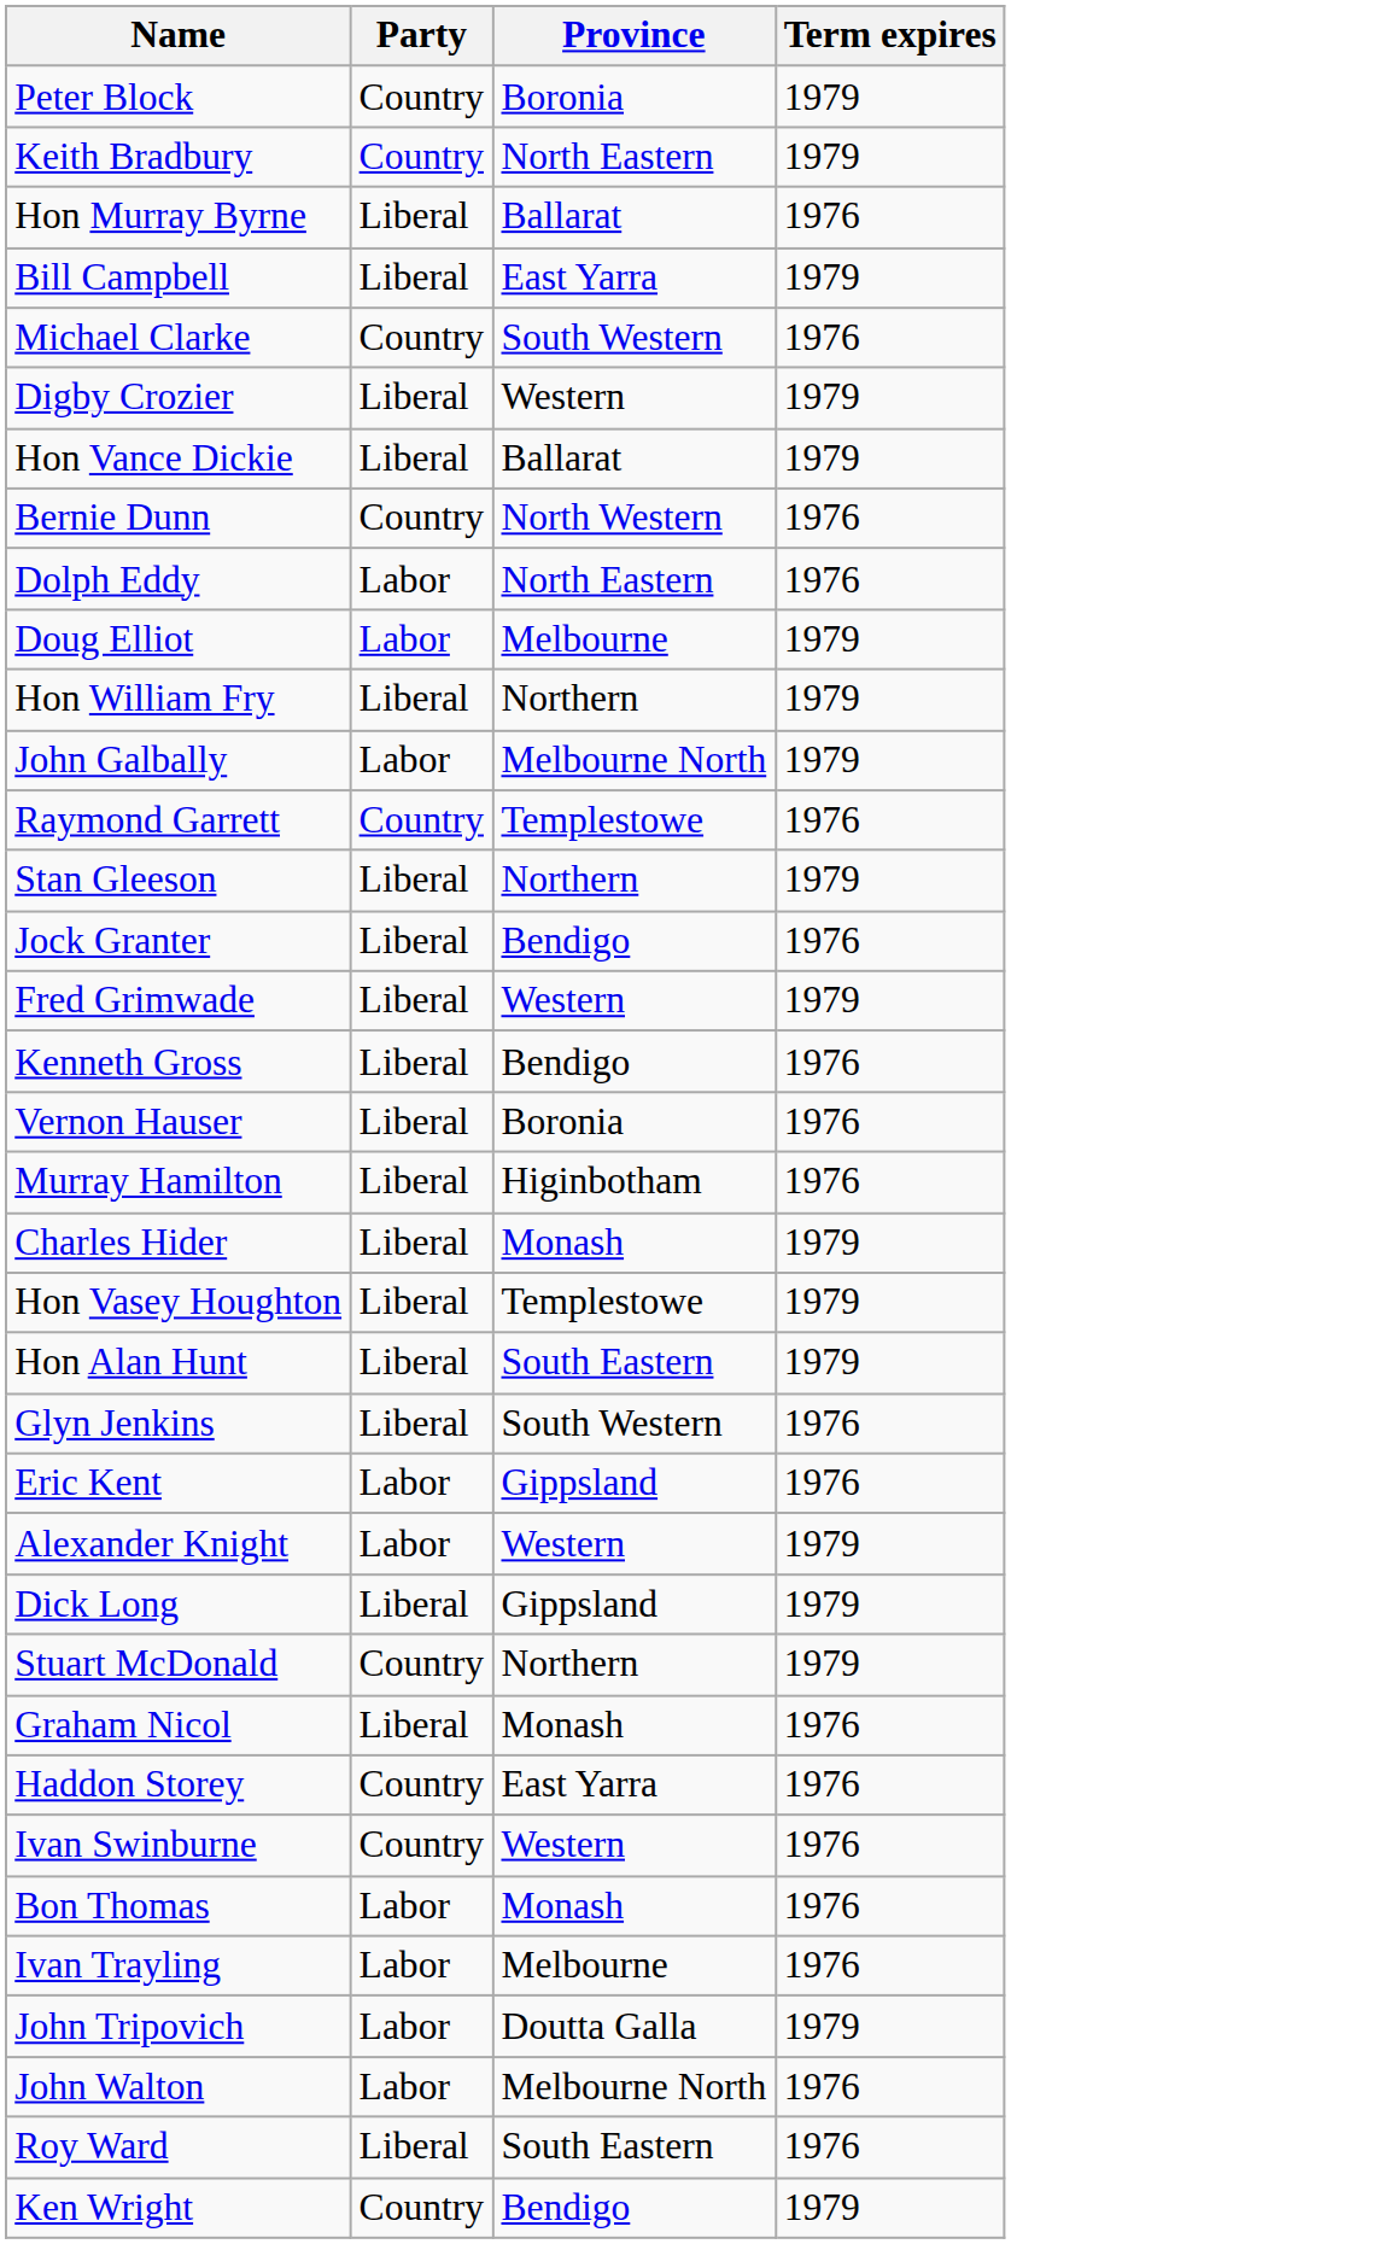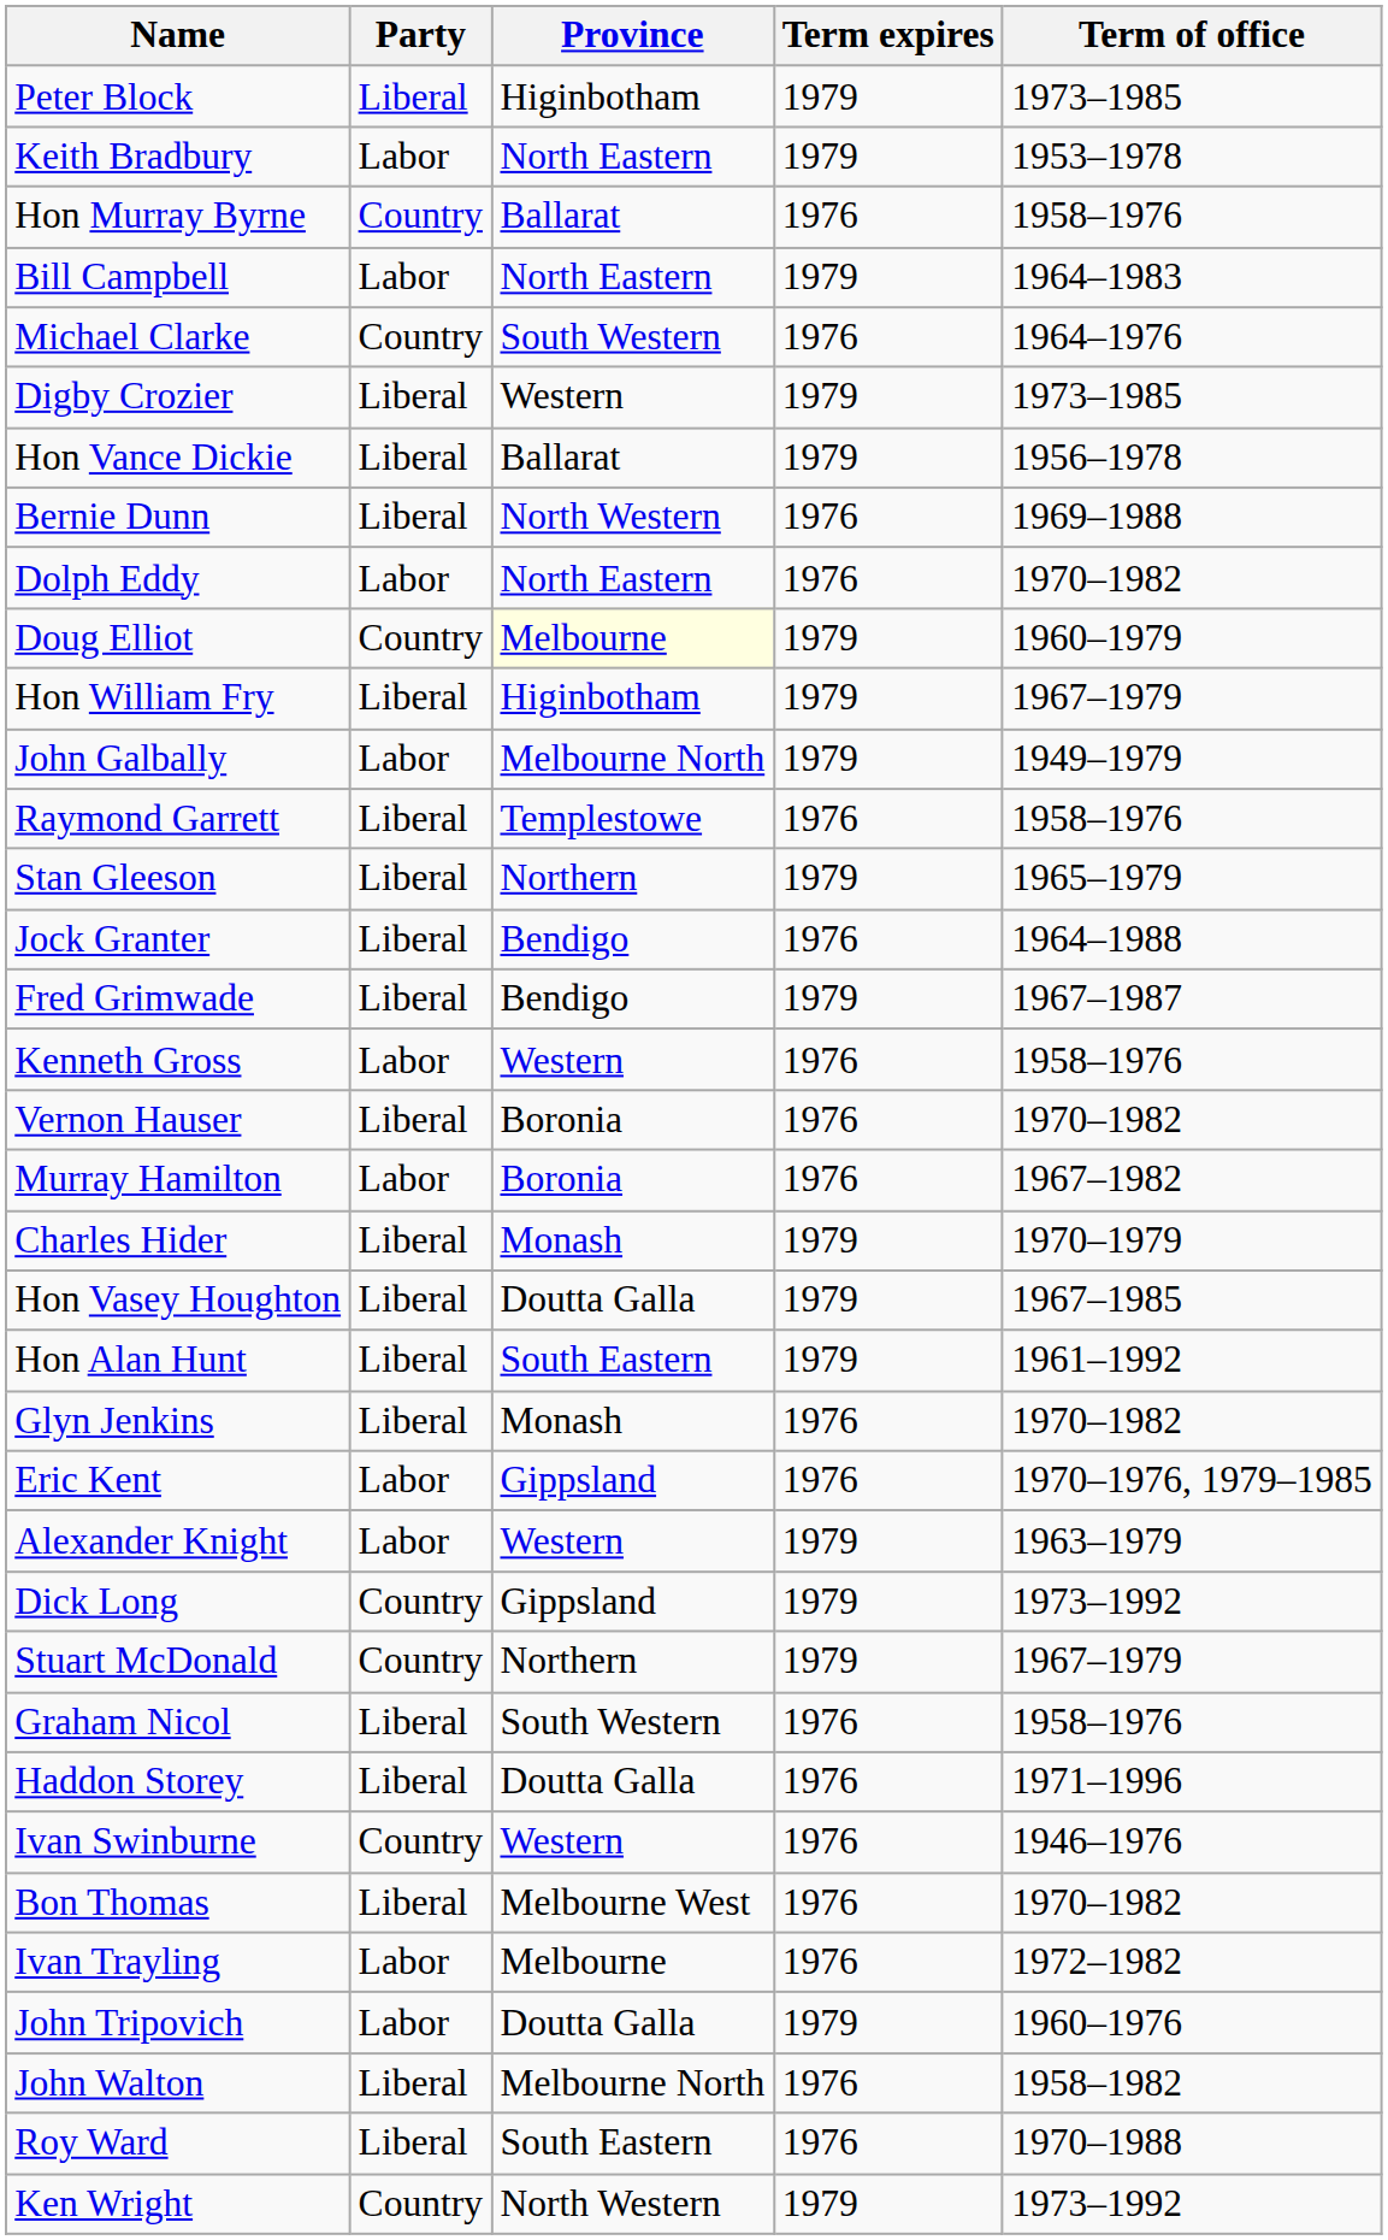+ column: Term of office | 1973–1985 | 1953–1978 | 1958–1976 | 1964–1983 | 1964–1976 | 1973–1985 | 1956–1978 | 1969–1988 | 1970–1982 | 1960–1979 | 1967–1979 | 1949–1979 | 1958–1976 | 1965–1979 | 1964–1988 | 1967–1987 | 1958–1976 | 1970–1982 | 1967–1982 | 1970–1979 | 1967–1985 | 1961–1992 | 1970–1982 | 1970–1976, 1979–1985 | 1963–1979 | 1973–1992 | 1967–1979 | 1958–1976 | 1971–1996 | 1946–1976 | 1970–1982 | 1972–1982 | 1960–1976 | 1958–1982 | 1970–1988 | 1973–1992
Peter Block | Party: Country -> Liberal
Peter Block | Province: Boronia -> Higinbotham
Keith Bradbury | Party: Country -> Labor
Hon Murray Byrne | Party: Liberal -> Country
Bill Campbell | Party: Liberal -> Labor
Bill Campbell | Province: East Yarra -> North Eastern
Bernie Dunn | Party: Country -> Liberal
Doug Elliot | Party: Labor -> Country
Doug Elliot | Province: no background -> lightyellow background
Hon William Fry | Province: Northern -> Higinbotham
Raymond Garrett | Party: Country -> Liberal
Fred Grimwade | Province: Western -> Bendigo
Kenneth Gross | Party: Liberal -> Labor
Kenneth Gross | Province: Bendigo -> Western
Murray Hamilton | Party: Liberal -> Labor
Murray Hamilton | Province: Higinbotham -> Boronia
Hon Vasey Houghton | Province: Templestowe -> Doutta Galla
Glyn Jenkins | Province: South Western -> Monash
Dick Long | Party: Liberal -> Country
Graham Nicol | Province: Monash -> South Western
Haddon Storey | Party: Country -> Liberal
Haddon Storey | Province: East Yarra -> Doutta Galla
Bon Thomas | Party: Labor -> Liberal
Bon Thomas | Province: Monash -> Melbourne West
John Walton | Party: Labor -> Liberal
Ken Wright | Province: Bendigo -> North Western
